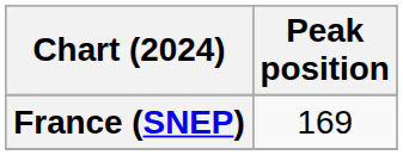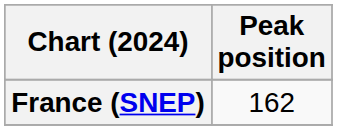France (SNEP) | Peak position: 169 -> 162
